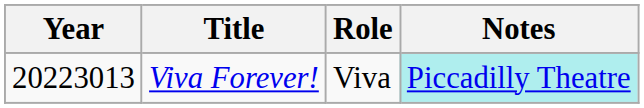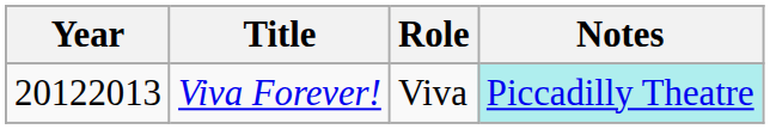Viva Forever! | Year: 20223013 -> 20122013
